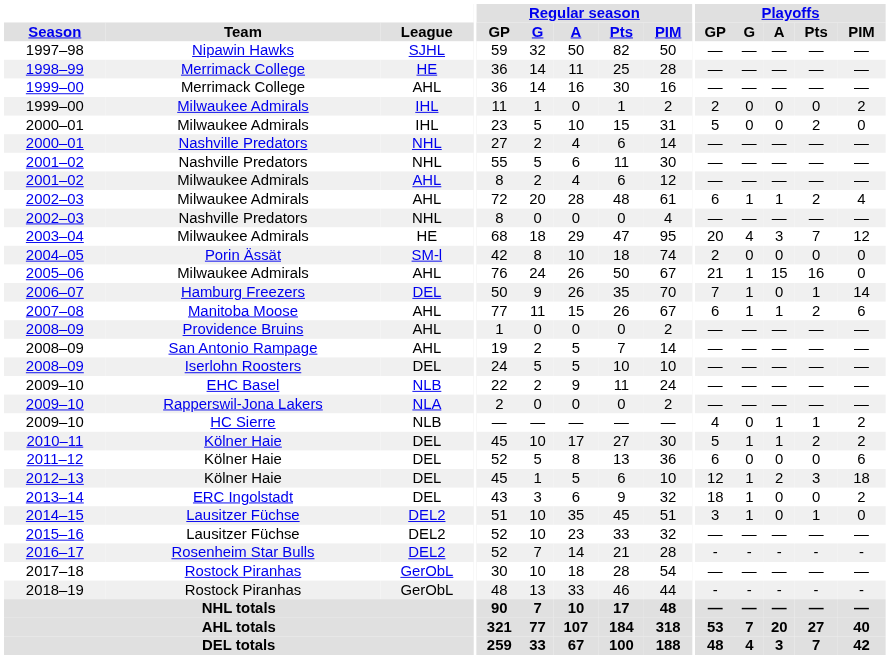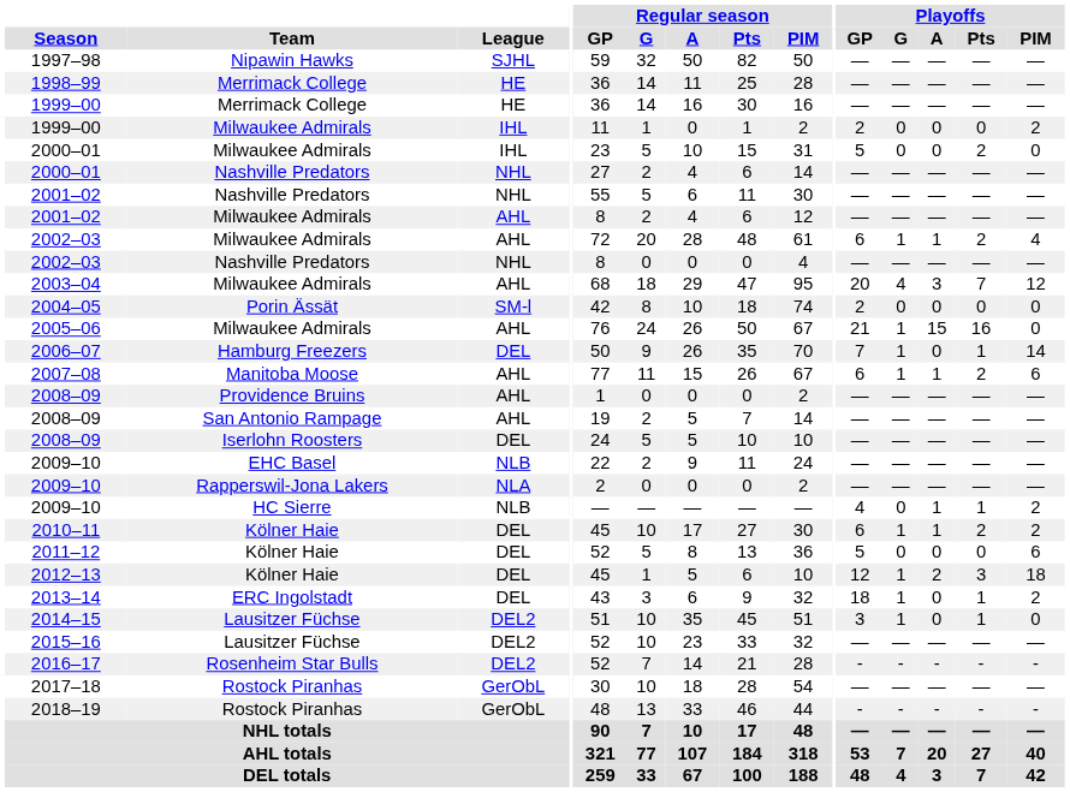1999–00 / Merrimack College | League: AHL -> HE
2003–04 | League: HE -> AHL
2010–11 | Playoffs / GP: 5 -> 6
2011–12 | Playoffs / GP: 6 -> 5
2013–14 | Playoffs / Pts: 0 -> 1
